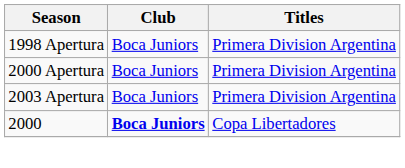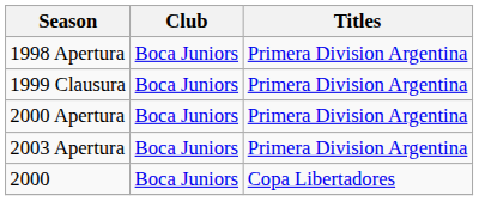+ row: 1999 Clausura | Boca Juniors | Primera Division Argentina
2000 | Club: bold -> normal
